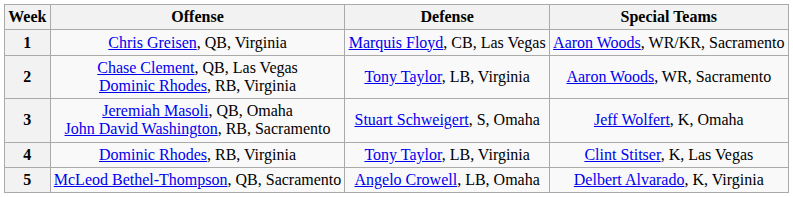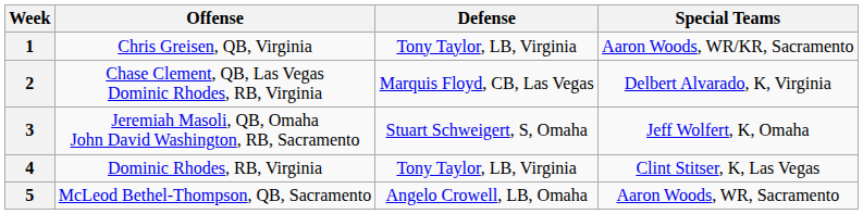1 | Defense: Marquis Floyd, CB, Las Vegas -> Tony Taylor, LB, Virginia
2 | Defense: Tony Taylor, LB, Virginia -> Marquis Floyd, CB, Las Vegas
2 | Special Teams: Aaron Woods, WR, Sacramento -> Delbert Alvarado, K, Virginia
5 | Special Teams: Delbert Alvarado, K, Virginia -> Aaron Woods, WR, Sacramento
